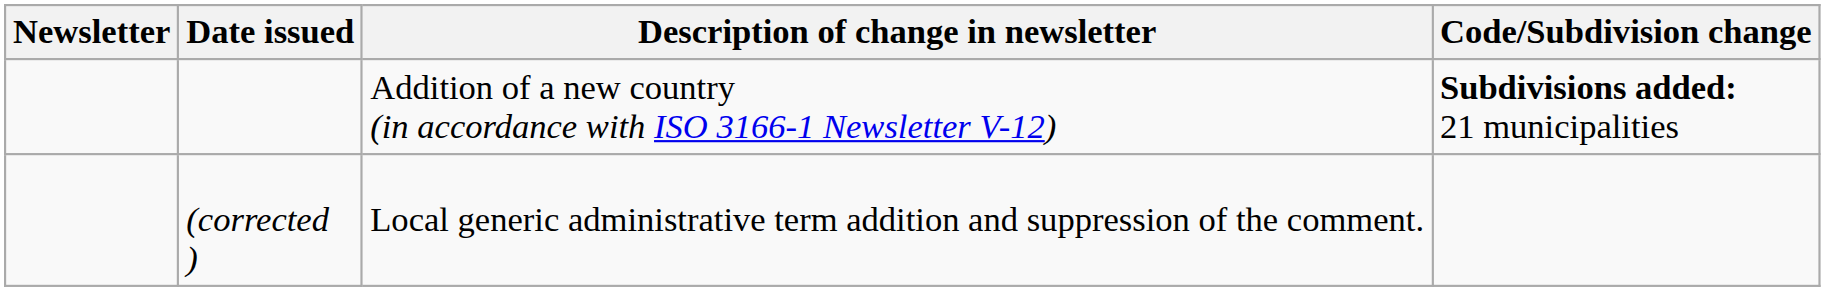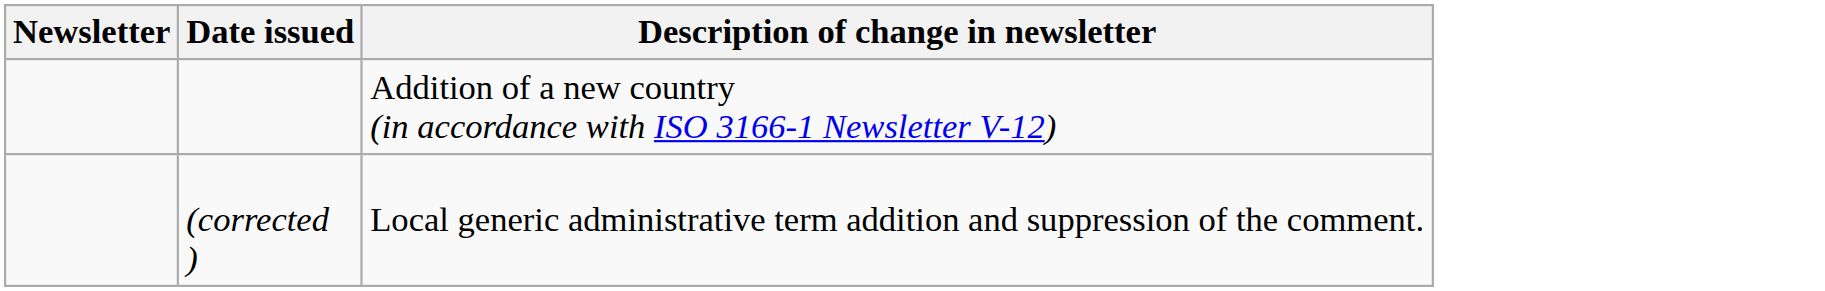- column: Code/Subdivision change | Subdivisions added: 21 municipalities
